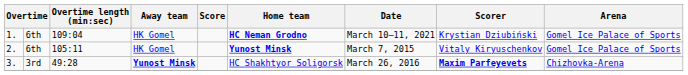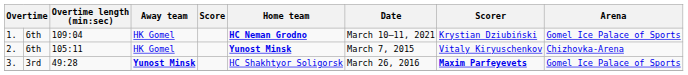2. | Arena: Gomel Ice Palace of Sports -> Chizhovka-Arena
3. | Arena: Chizhovka-Arena -> Gomel Ice Palace of Sports
